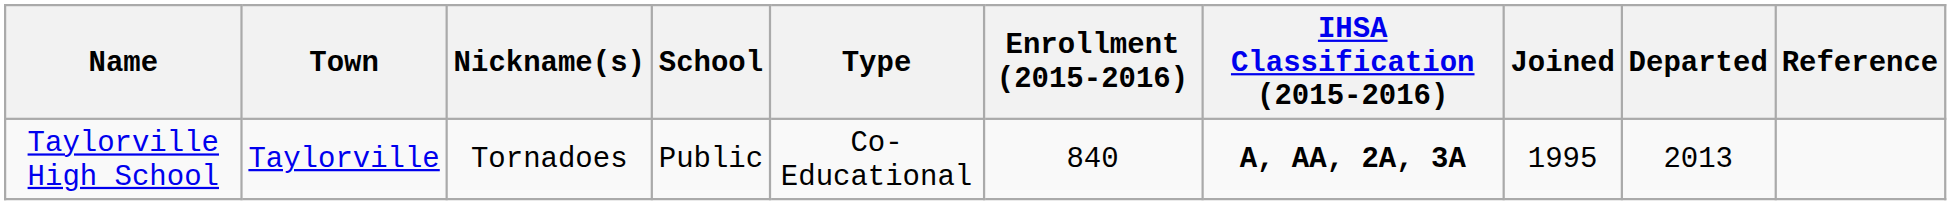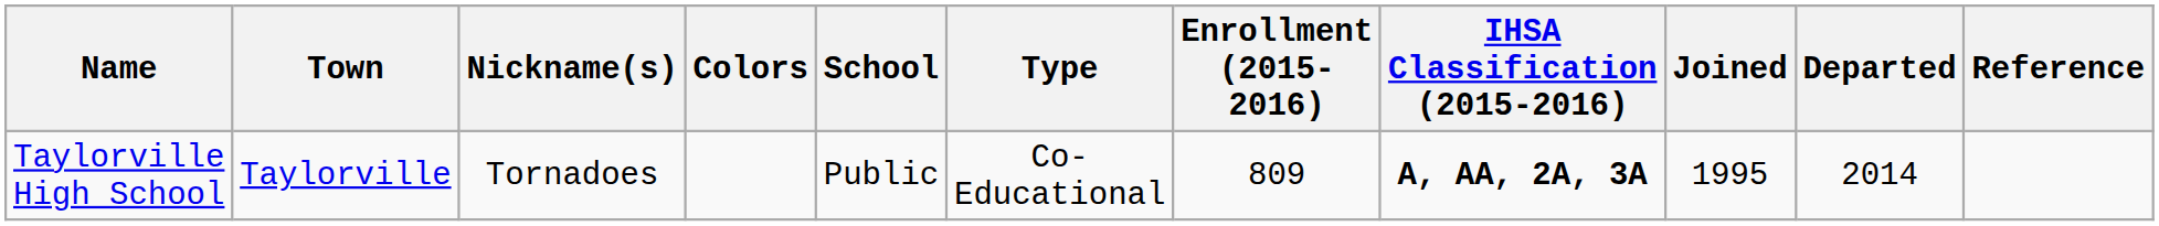+ column: Colors
Taylorville High School | Enrollment (2015-2016): 840 -> 809
Taylorville High School | Departed: 2013 -> 2014
